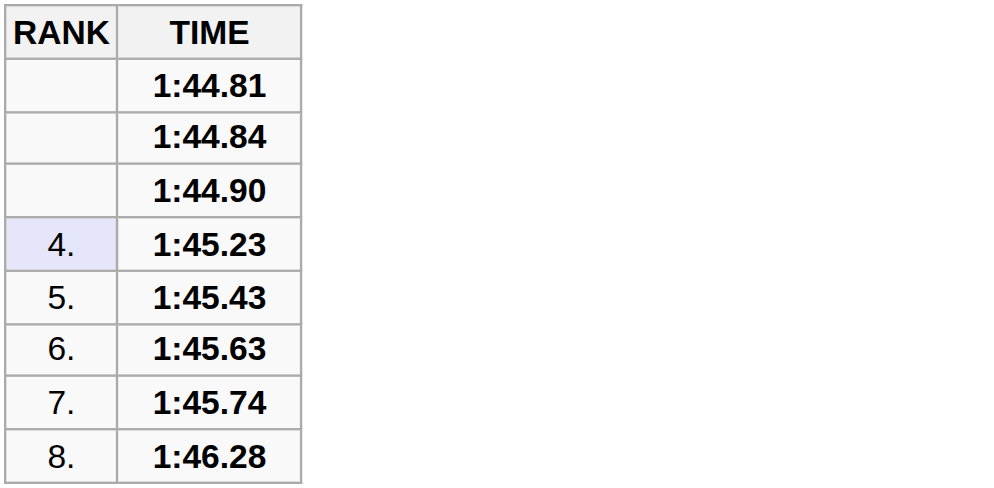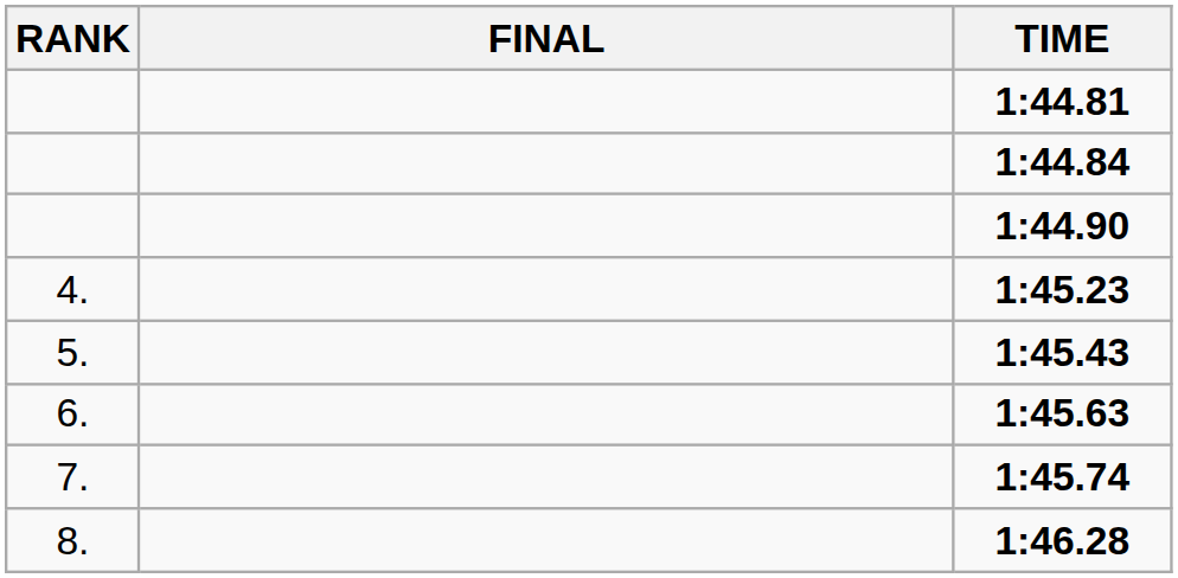+ column: FINAL
1:45.23 | RANK: lavender background -> no background
